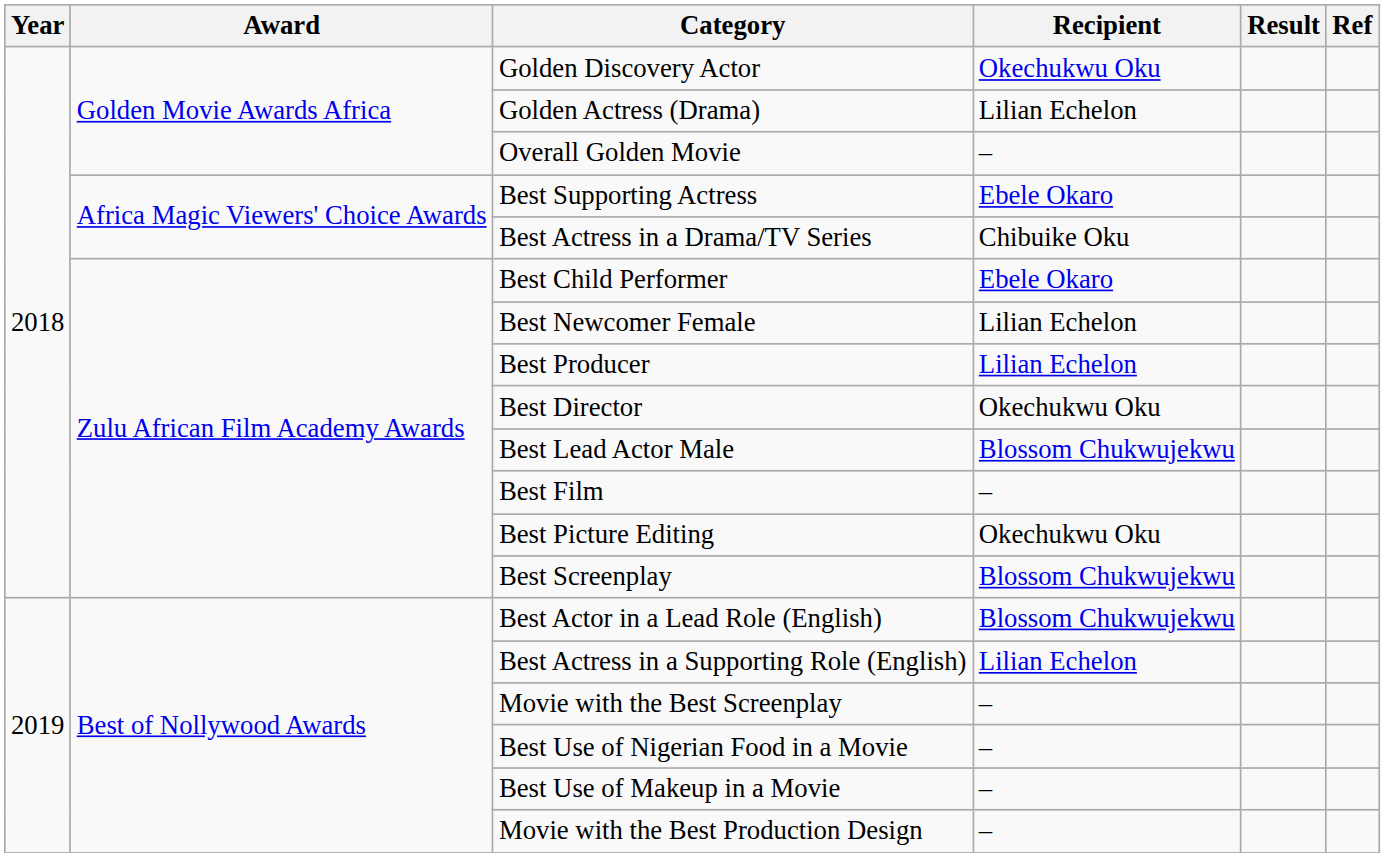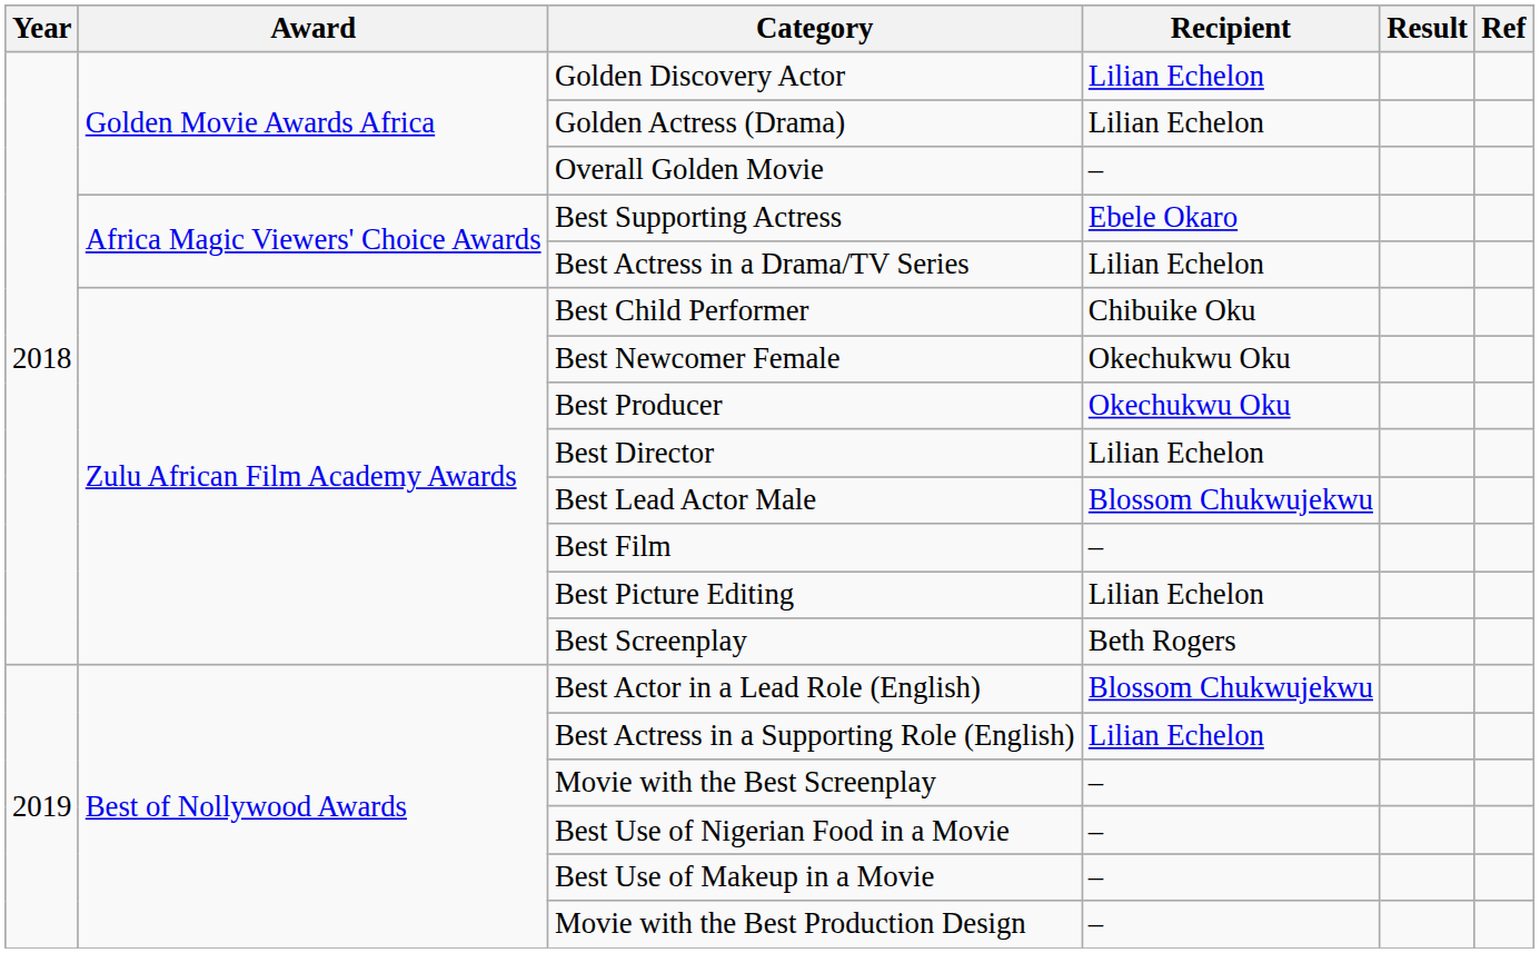Golden Discovery Actor | Recipient: Okechukwu Oku -> Lilian Echelon
Best Actress in a Drama/TV Series | Recipient: Chibuike Oku -> Lilian Echelon
Best Child Performer | Recipient: Ebele Okaro -> Chibuike Oku
Best Newcomer Female | Recipient: Lilian Echelon -> Okechukwu Oku
Best Producer | Recipient: Lilian Echelon -> Okechukwu Oku
Best Director | Recipient: Okechukwu Oku -> Lilian Echelon
Best Picture Editing | Recipient: Okechukwu Oku -> Lilian Echelon
Best Screenplay | Recipient: Blossom Chukwujekwu -> Beth Rogers
